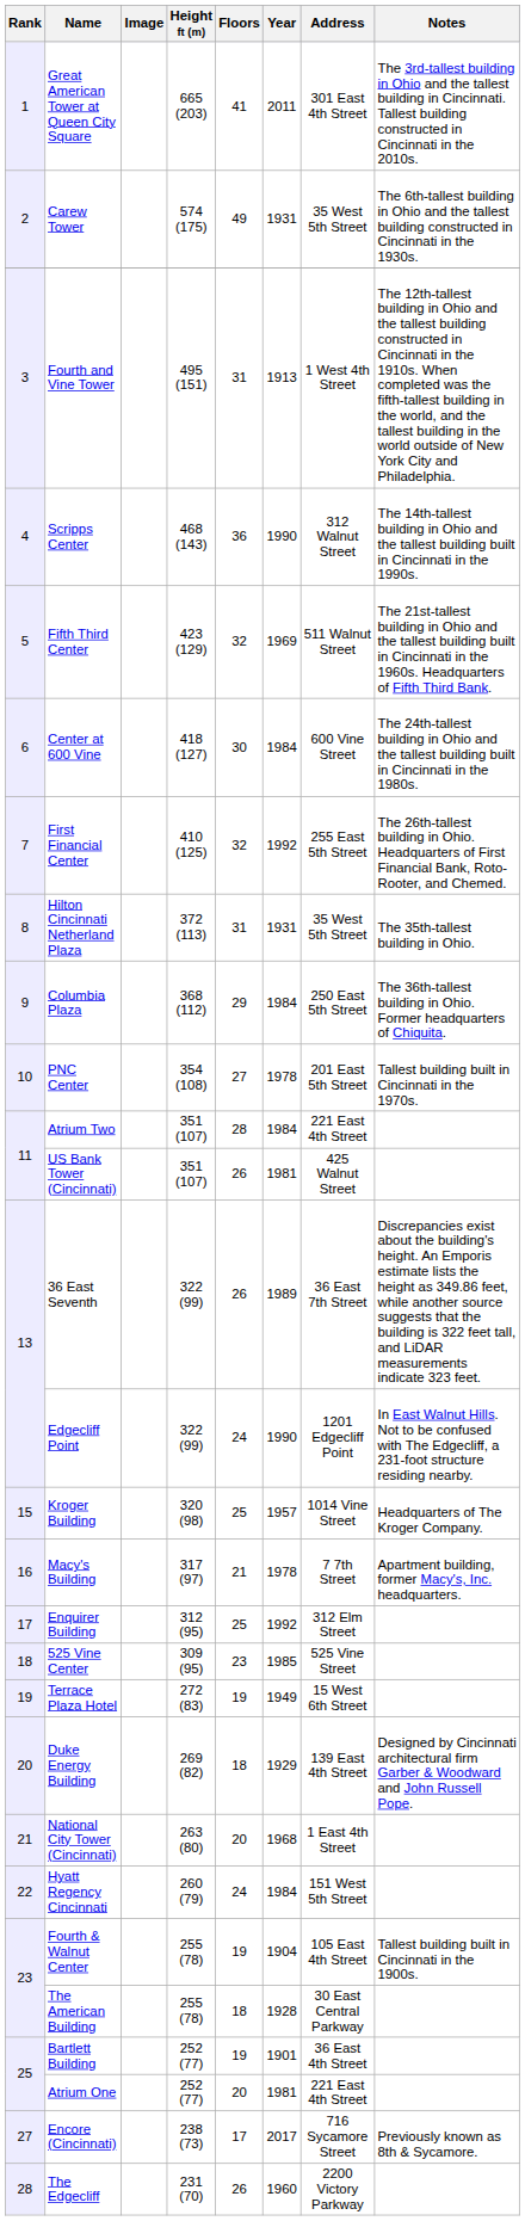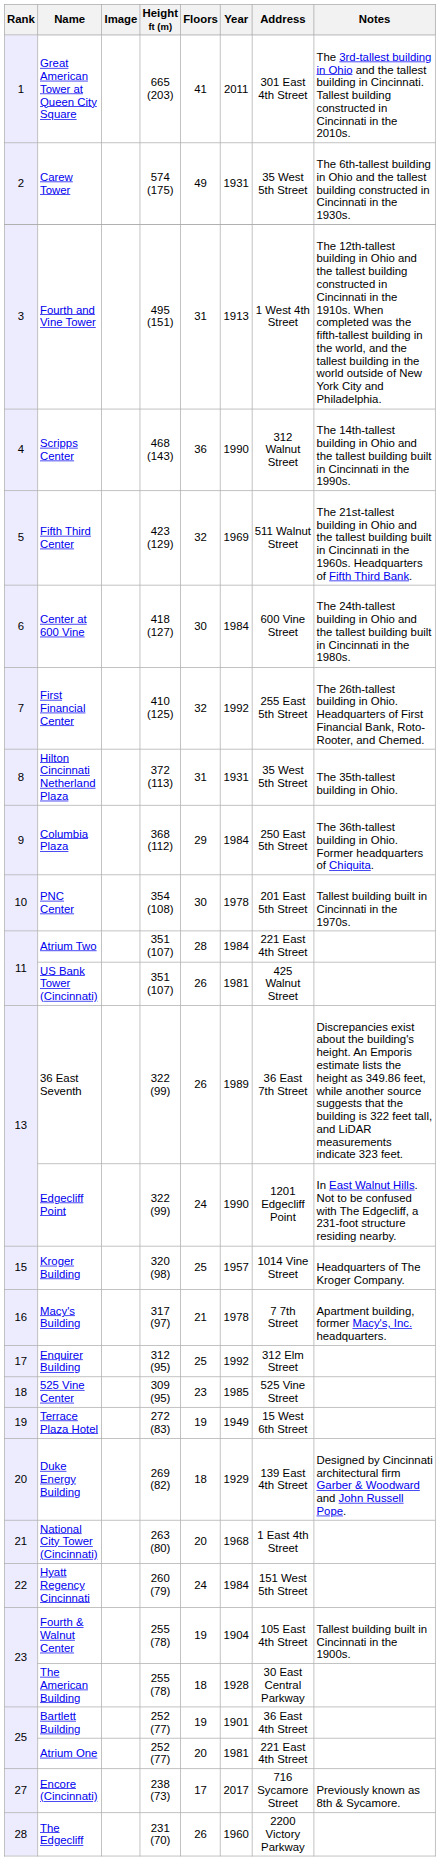PNC Center | Floors: 27 -> 30
